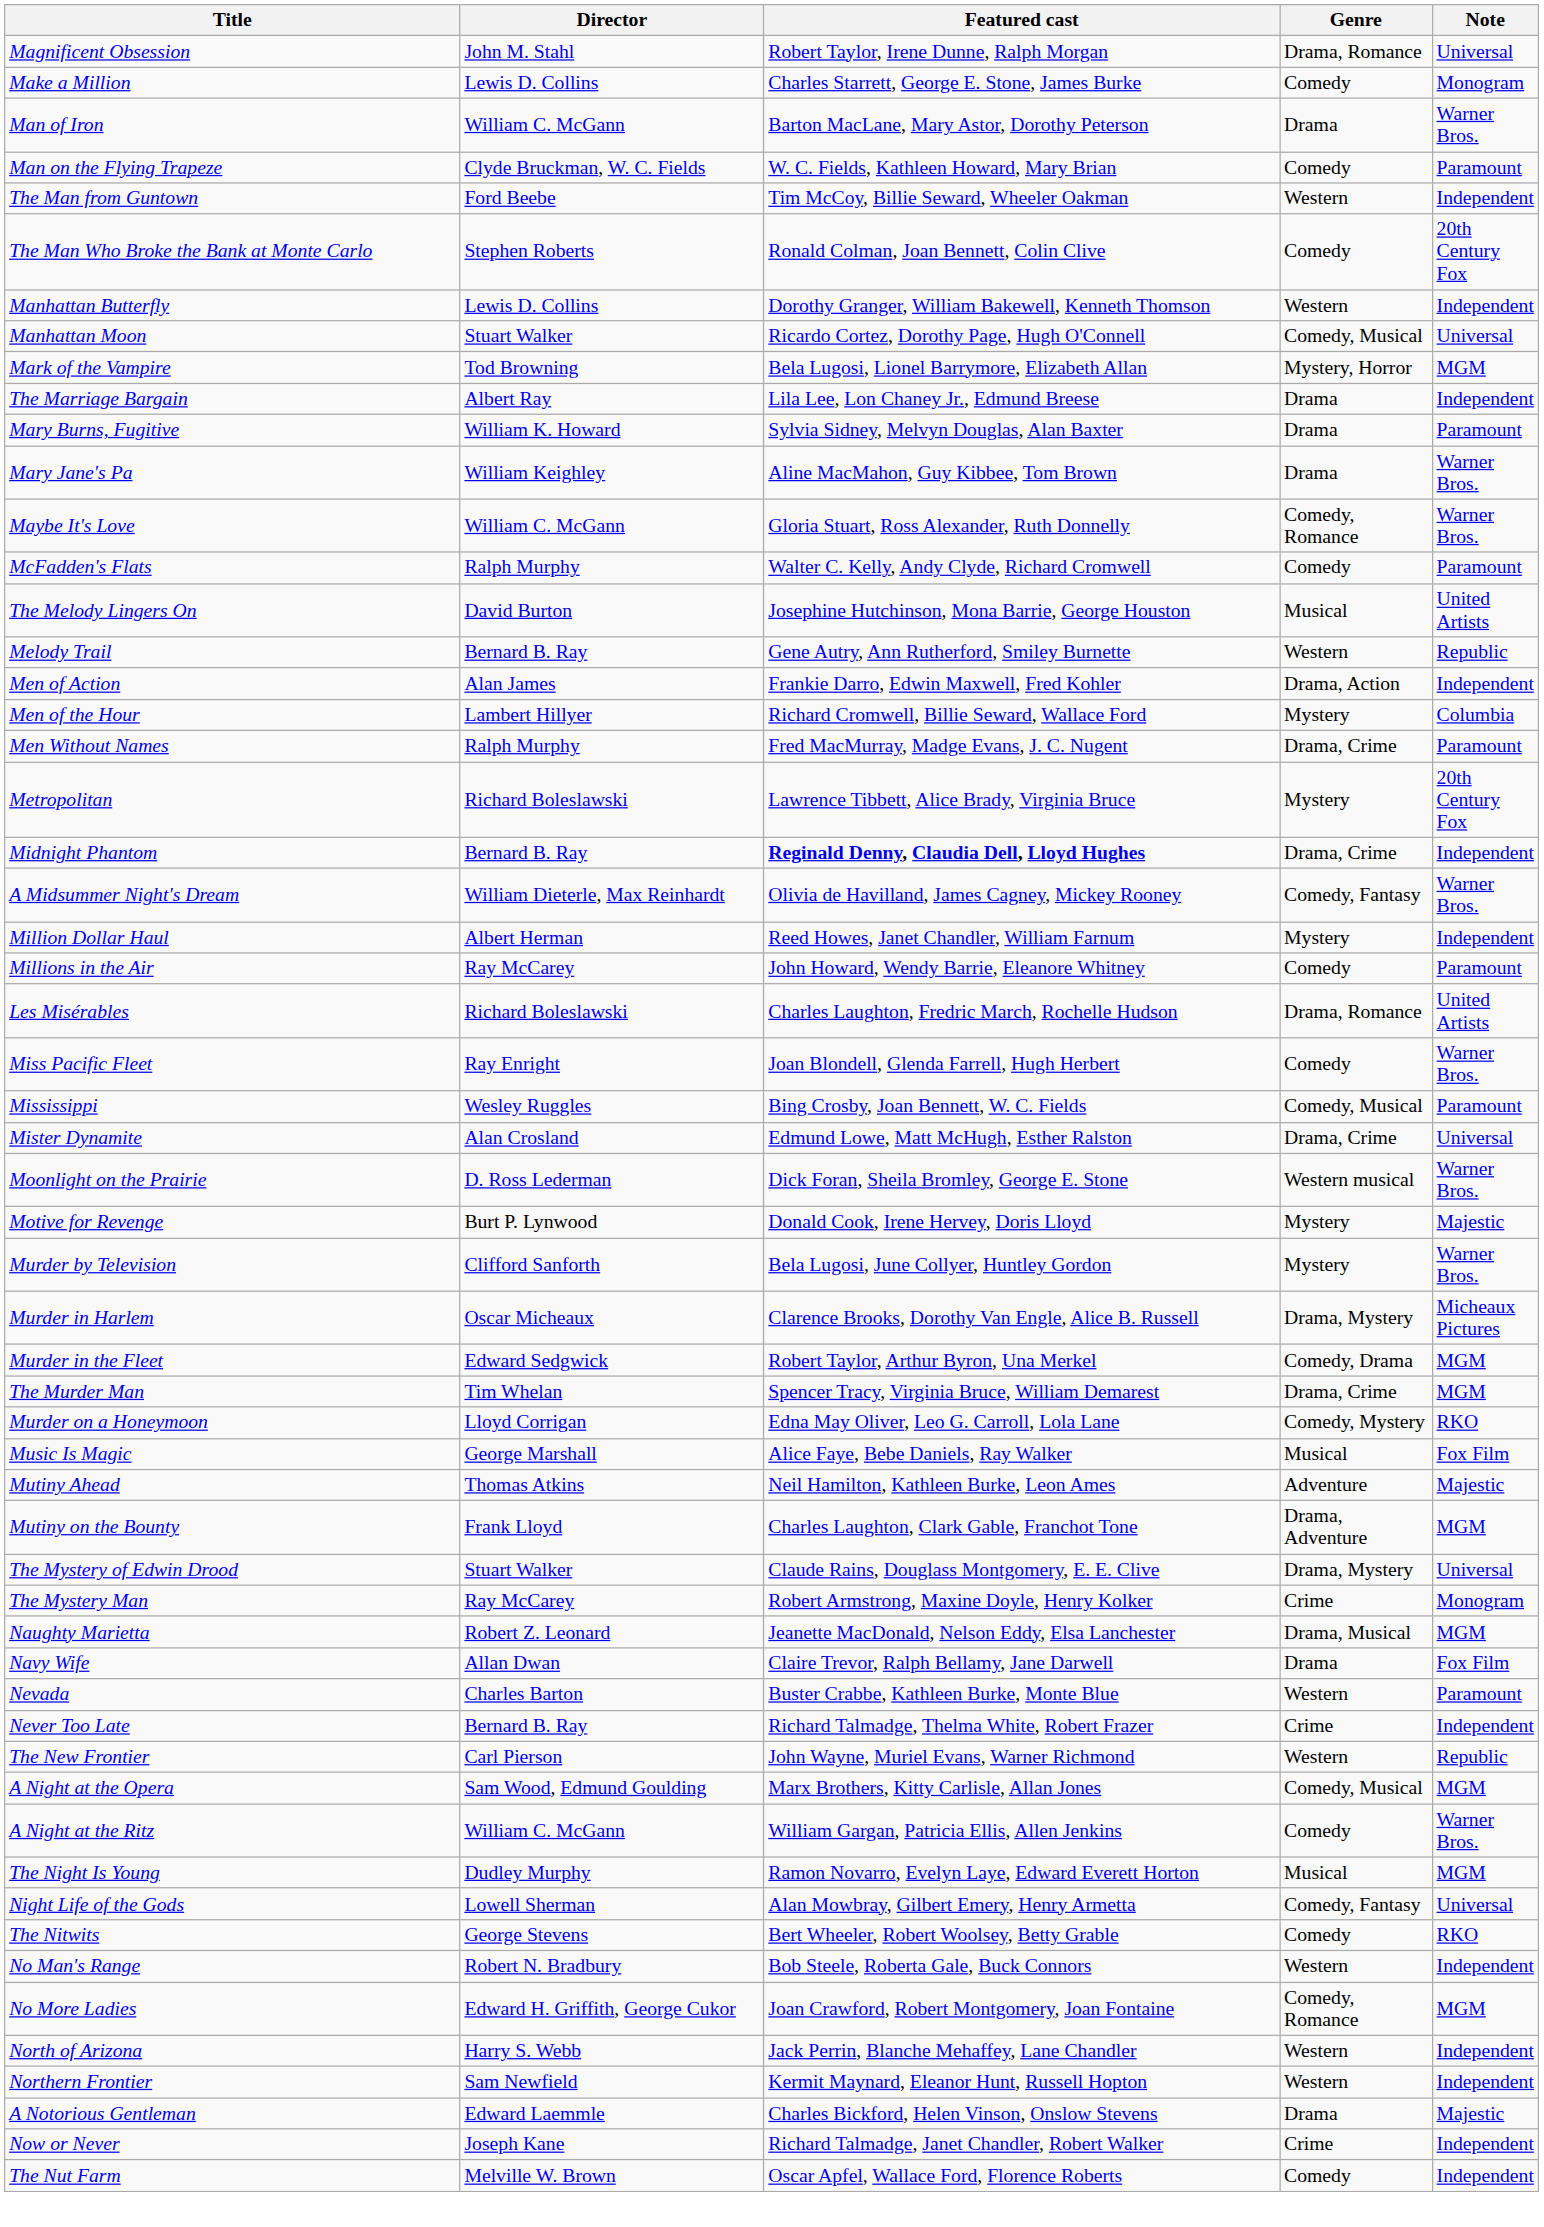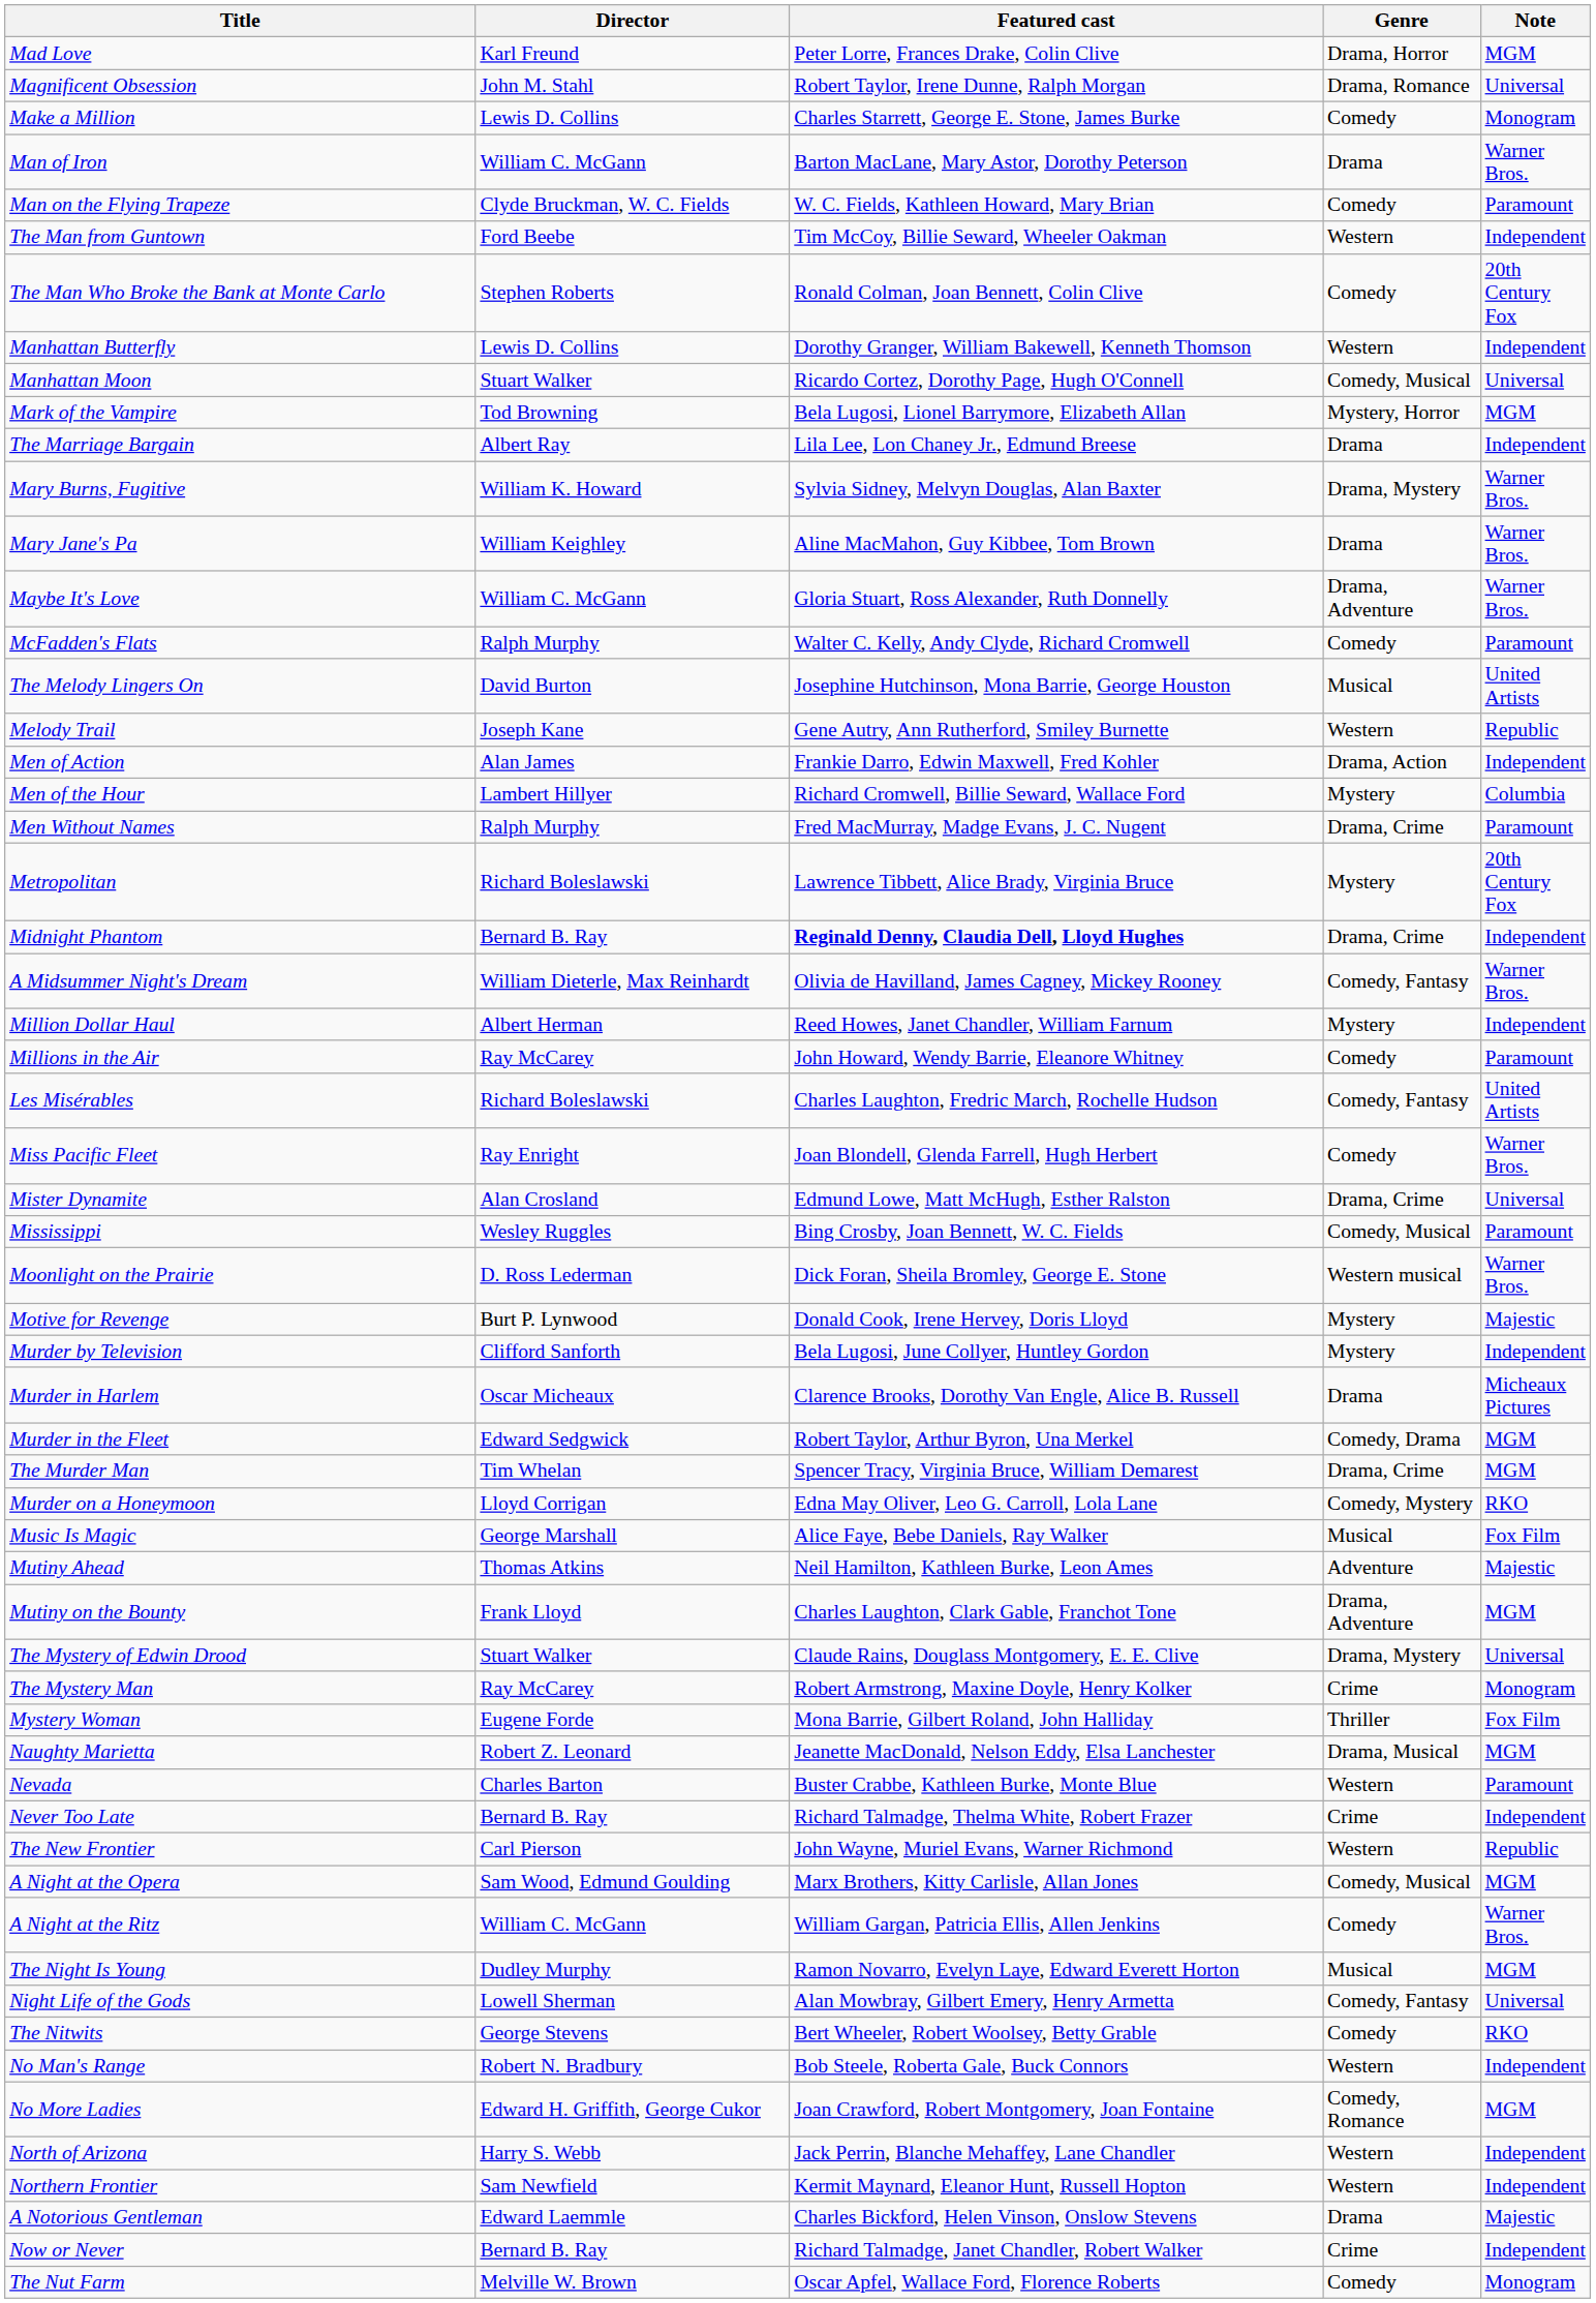+ row: Mad Love | Karl Freund | Peter Lorre, Frances Drake, Colin Clive | Drama, Horror | MGM
Mary Burns, Fugitive | Genre: Drama -> Drama, Mystery
Mary Burns, Fugitive | Note: Paramount -> Warner Bros.
Maybe It's Love | Genre: Comedy, Romance -> Drama, Adventure
Melody Trail | Director: Bernard B. Ray -> Joseph Kane
Les Misérables | Genre: Drama, Romance -> Comedy, Fantasy
rows swapped: Mississippi <-> Mister Dynamite
Murder by Television | Note: Warner Bros. -> Independent
Murder in Harlem | Genre: Drama, Mystery -> Drama
+ row: Mystery Woman | Eugene Forde | Mona Barrie, Gilbert Roland, John Halliday | Thriller | Fox Film
- row: Navy Wife | Allan Dwan | Claire Trevor, Ralph Bellamy, Jane Darwell | Drama | Fox Film
Now or Never | Director: Joseph Kane -> Bernard B. Ray
The Nut Farm | Note: Independent -> Monogram
